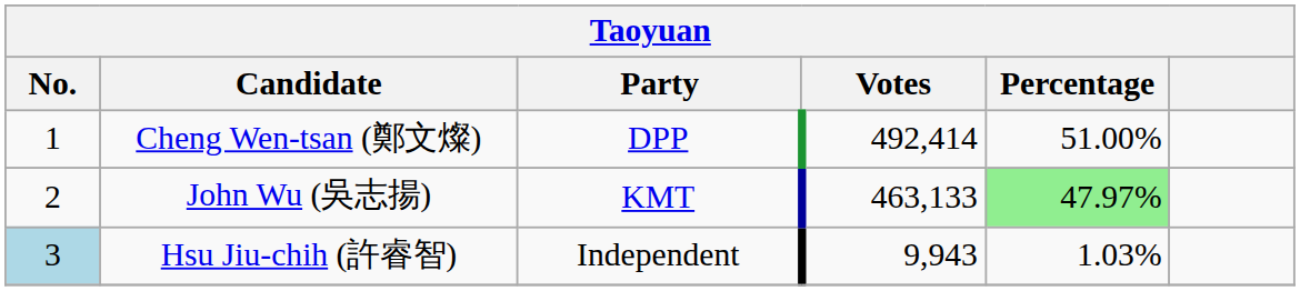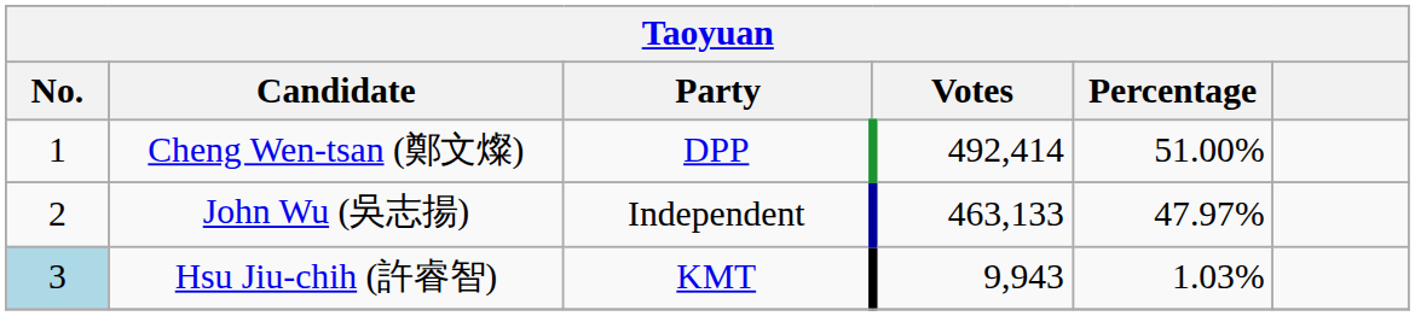John Wu (吳志揚) | Party: KMT -> Independent
John Wu (吳志揚) | Percentage: lightgreen background -> no background
Hsu Jiu-chih (許睿智) | Party: Independent -> KMT
